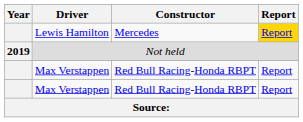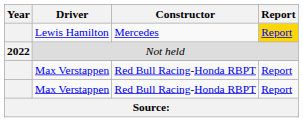Not held | Year: 2019 -> 2022
